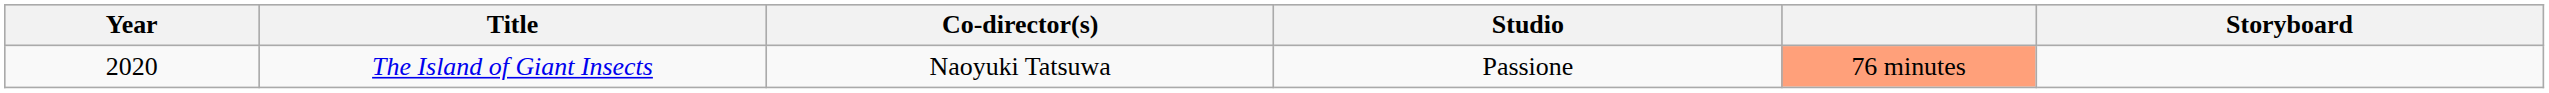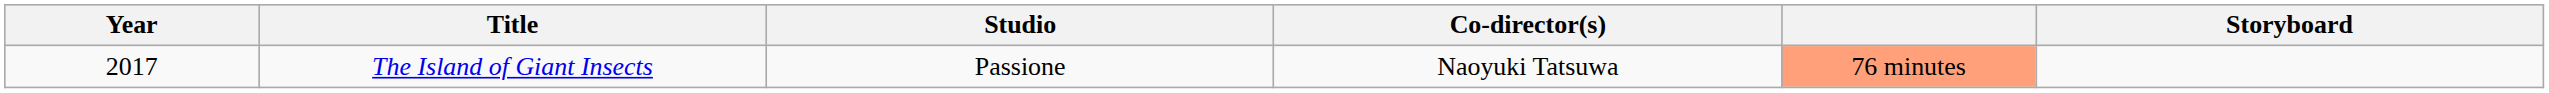columns swapped: Co-director(s) <-> Studio
The Island of Giant Insects | Year: 2020 -> 2017
